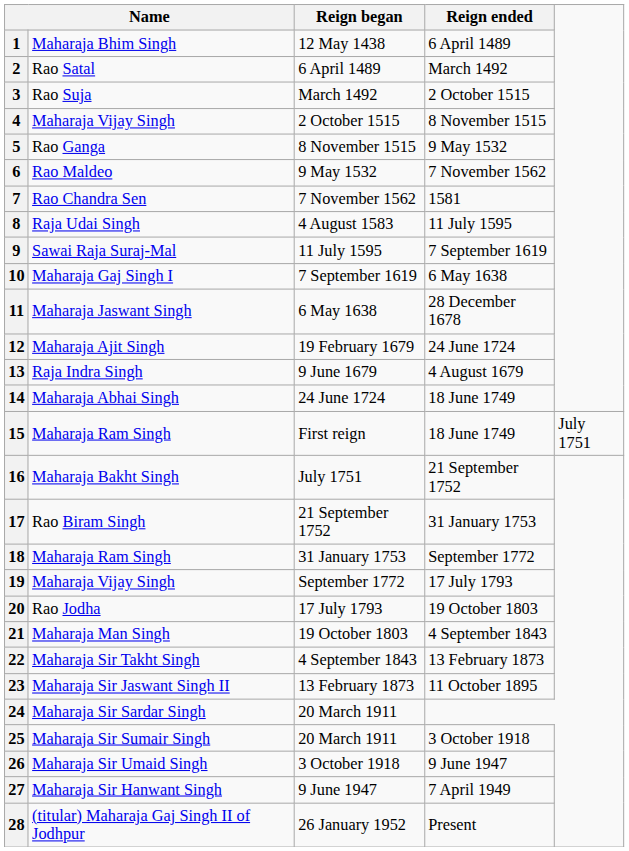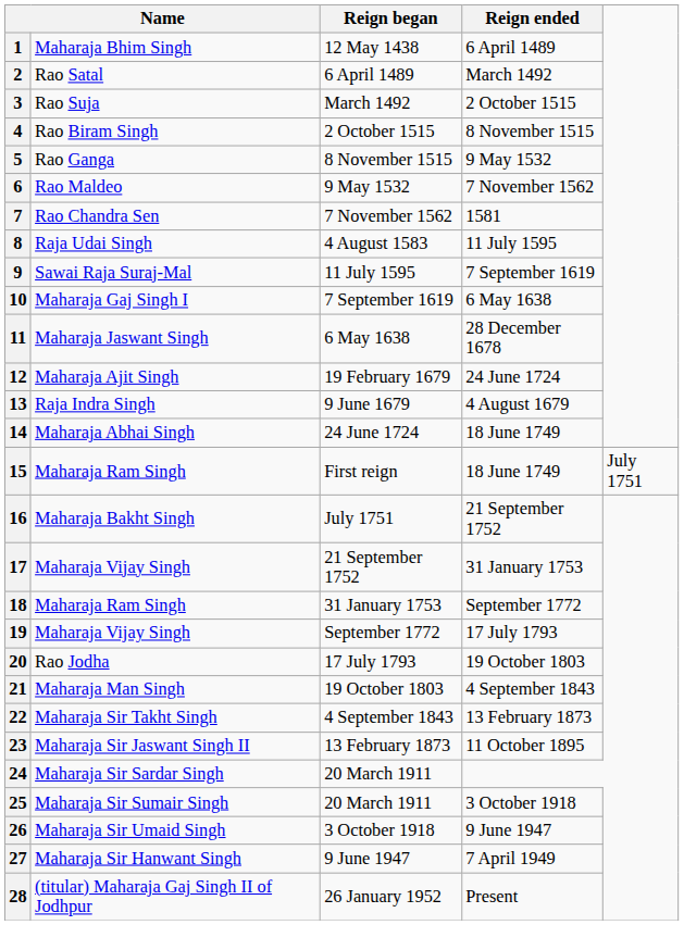4 | column 2: Maharaja Vijay Singh -> Rao Biram Singh
17 | column 2: Rao Biram Singh -> Maharaja Vijay Singh
